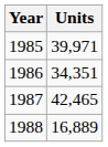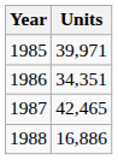1988 | Units: 16,889 -> 16,886
